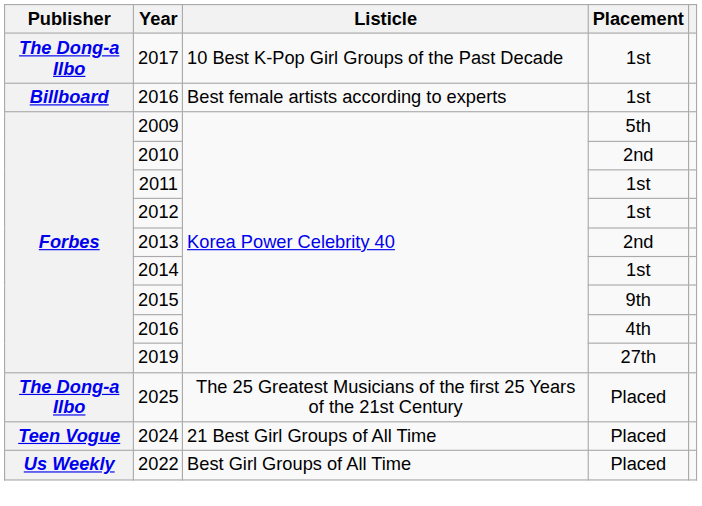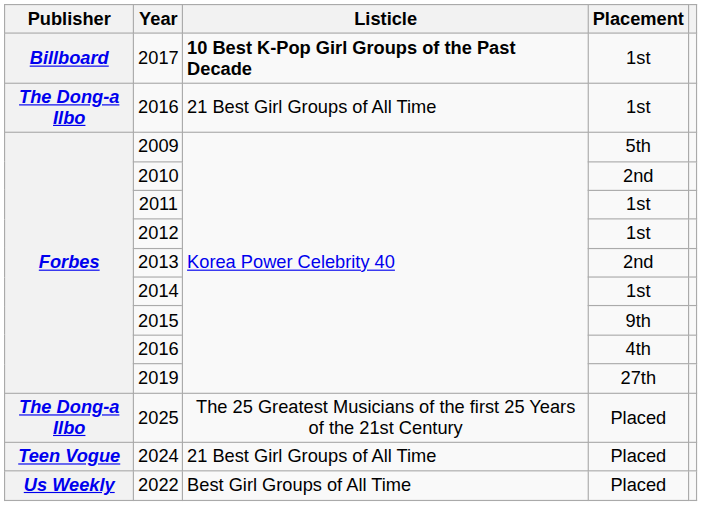2017 | Publisher: The Dong-a Ilbo -> Billboard
2017 | Listicle: normal -> bold
2016 / 1st | Publisher: Billboard -> The Dong-a Ilbo
2016 / 1st | Listicle: Best female artists according to experts -> 21 Best Girl Groups of All Time
